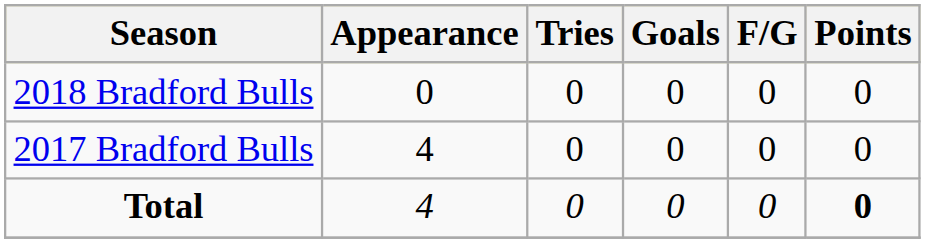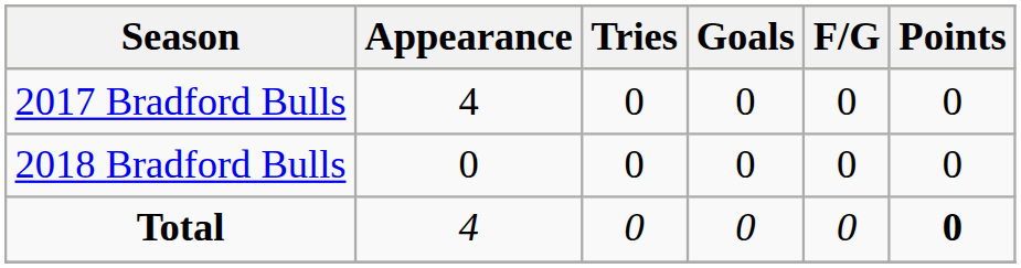rows swapped: 2017 Bradford Bulls <-> 2018 Bradford Bulls
